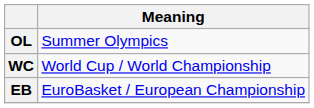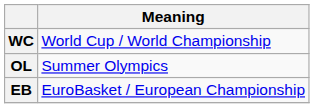rows swapped: OL <-> WC
